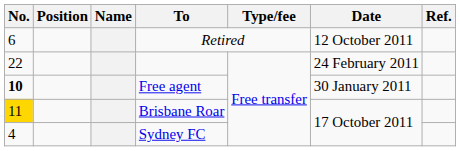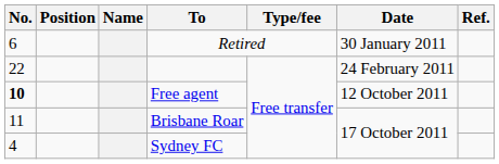Retired | Date: 12 October 2011 -> 30 January 2011
Free agent | Date: 30 January 2011 -> 12 October 2011
Brisbane Roar | No.: gold background -> no background
